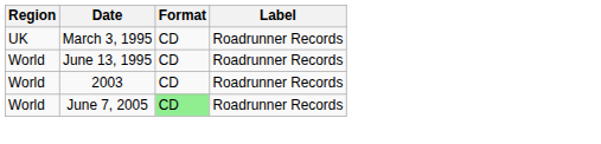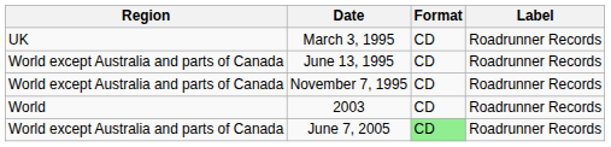June 13, 1995 | Region: World -> World except Australia and parts of Canada
+ row: World except Australia and parts of Canada | November 7, 1995 | CD | Roadrunner Records
June 7, 2005 | Region: World -> World except Australia and parts of Canada
